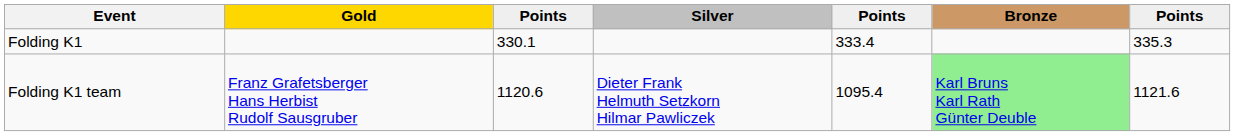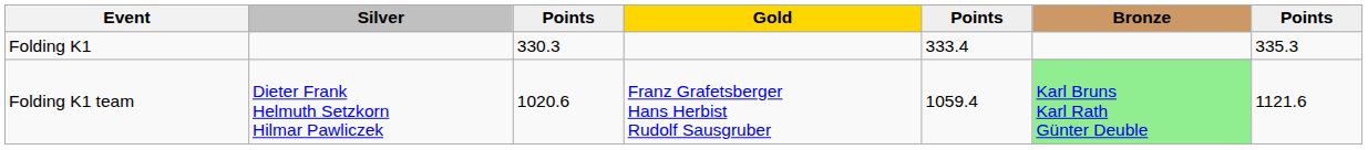columns swapped: Gold <-> Silver
Folding K1 | column 3: 330.1 -> 330.3
Folding K1 team | column 3: 1120.6 -> 1020.6
Folding K1 team | column 5: 1095.4 -> 1059.4
